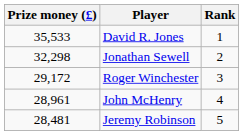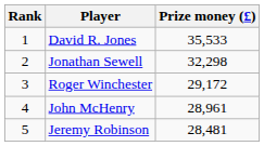columns swapped: Rank <-> Prize money (£)
